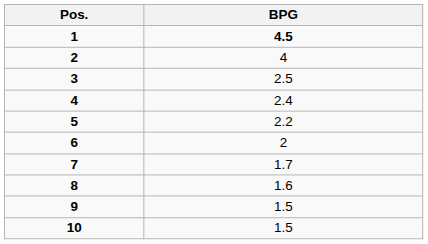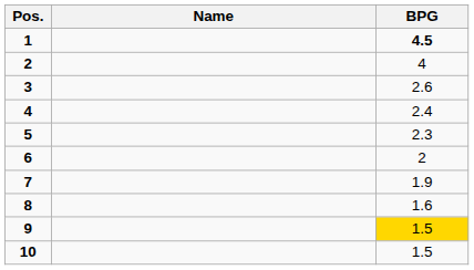+ column: Name
3 | BPG: 2.5 -> 2.6
5 | BPG: 2.2 -> 2.3
7 | BPG: 1.7 -> 1.9
9 | BPG: no background -> gold background
